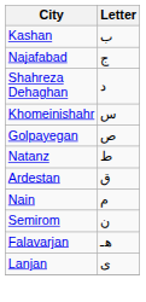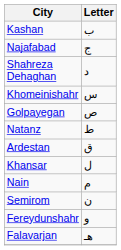+ row: Khansar | ل
+ row: Fereydunshahr | و
- row: Lanjan | ى
